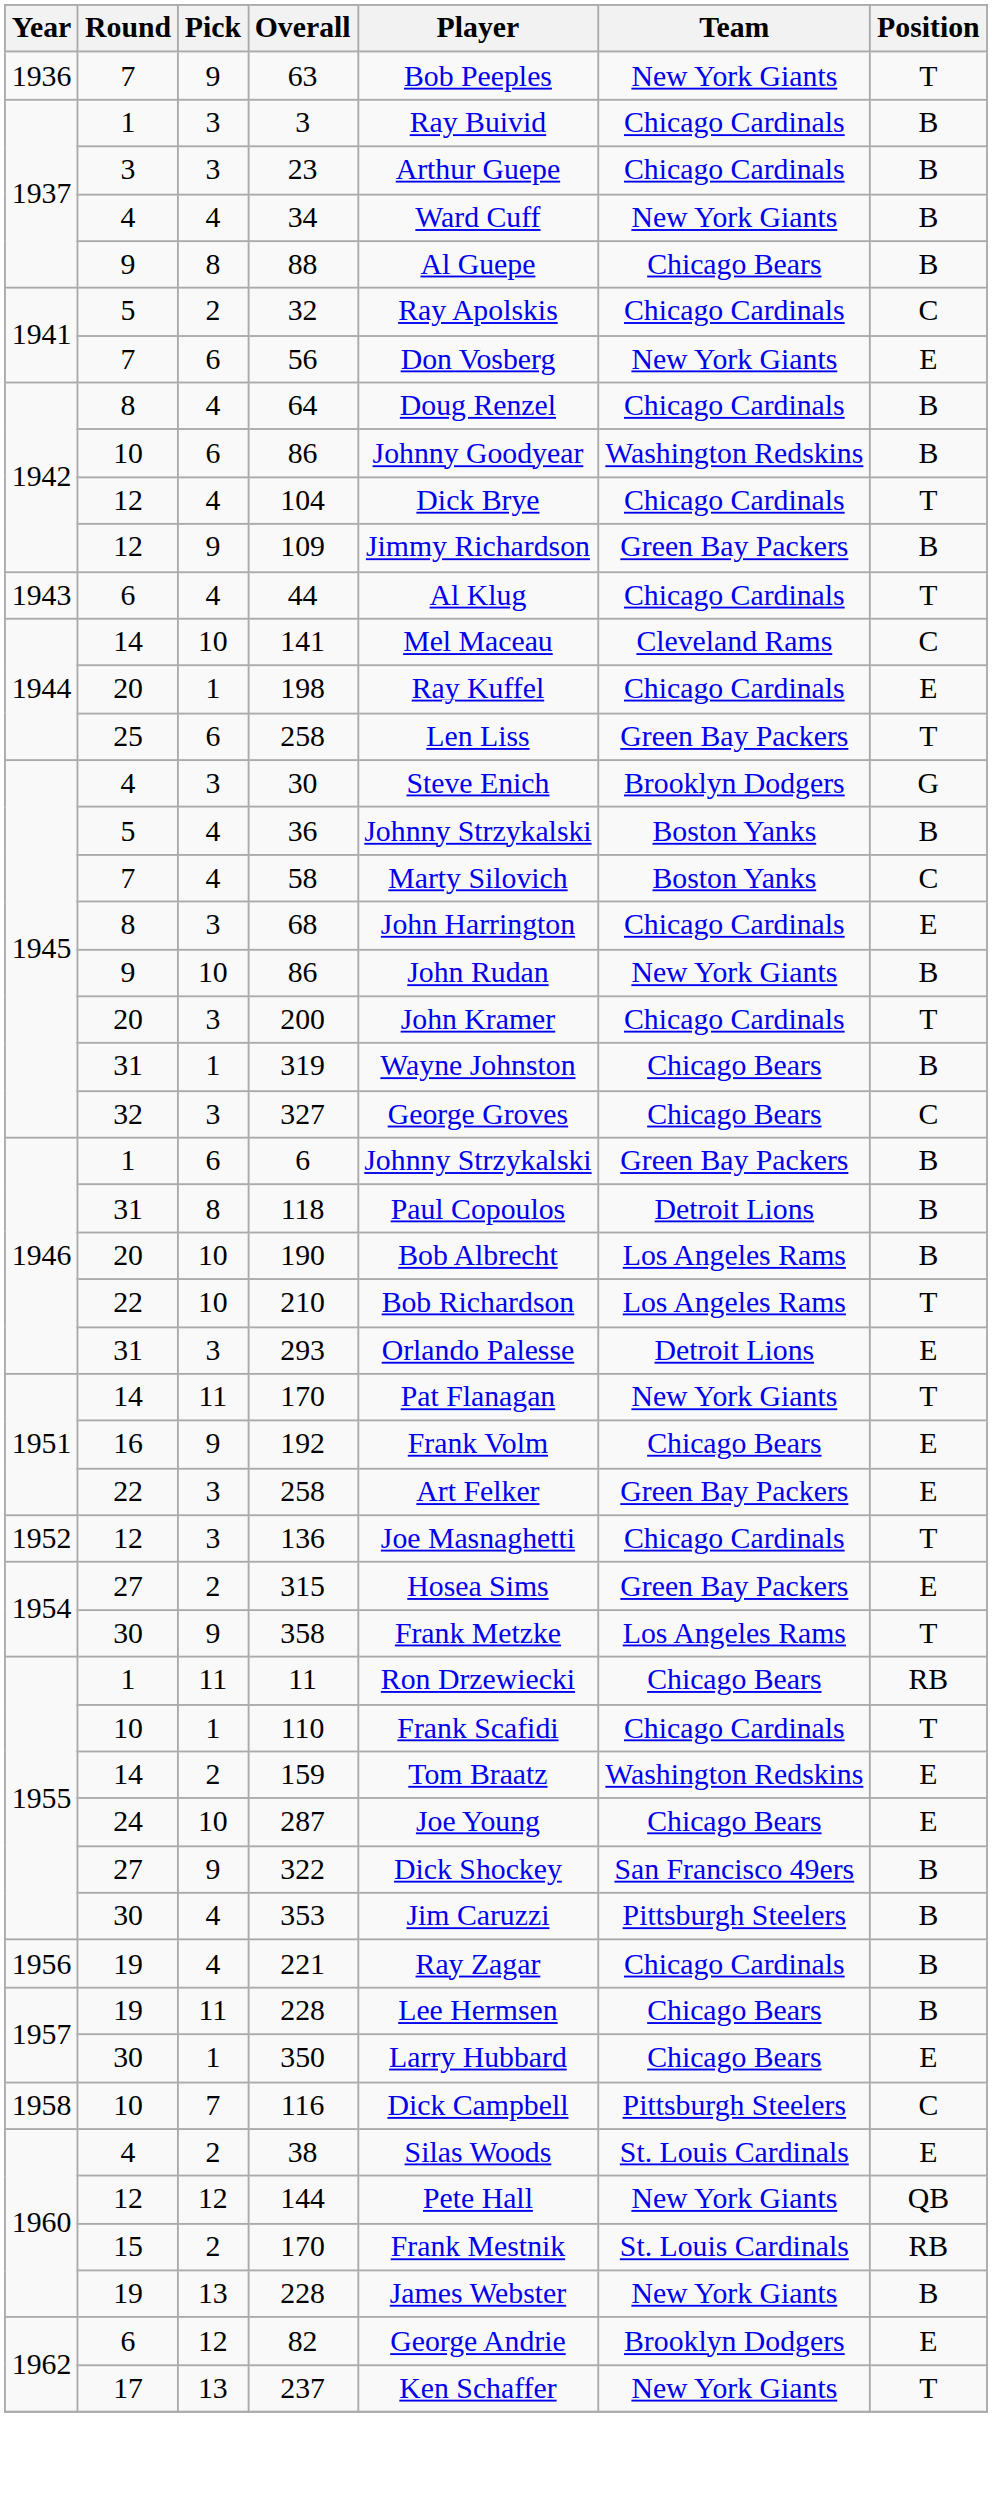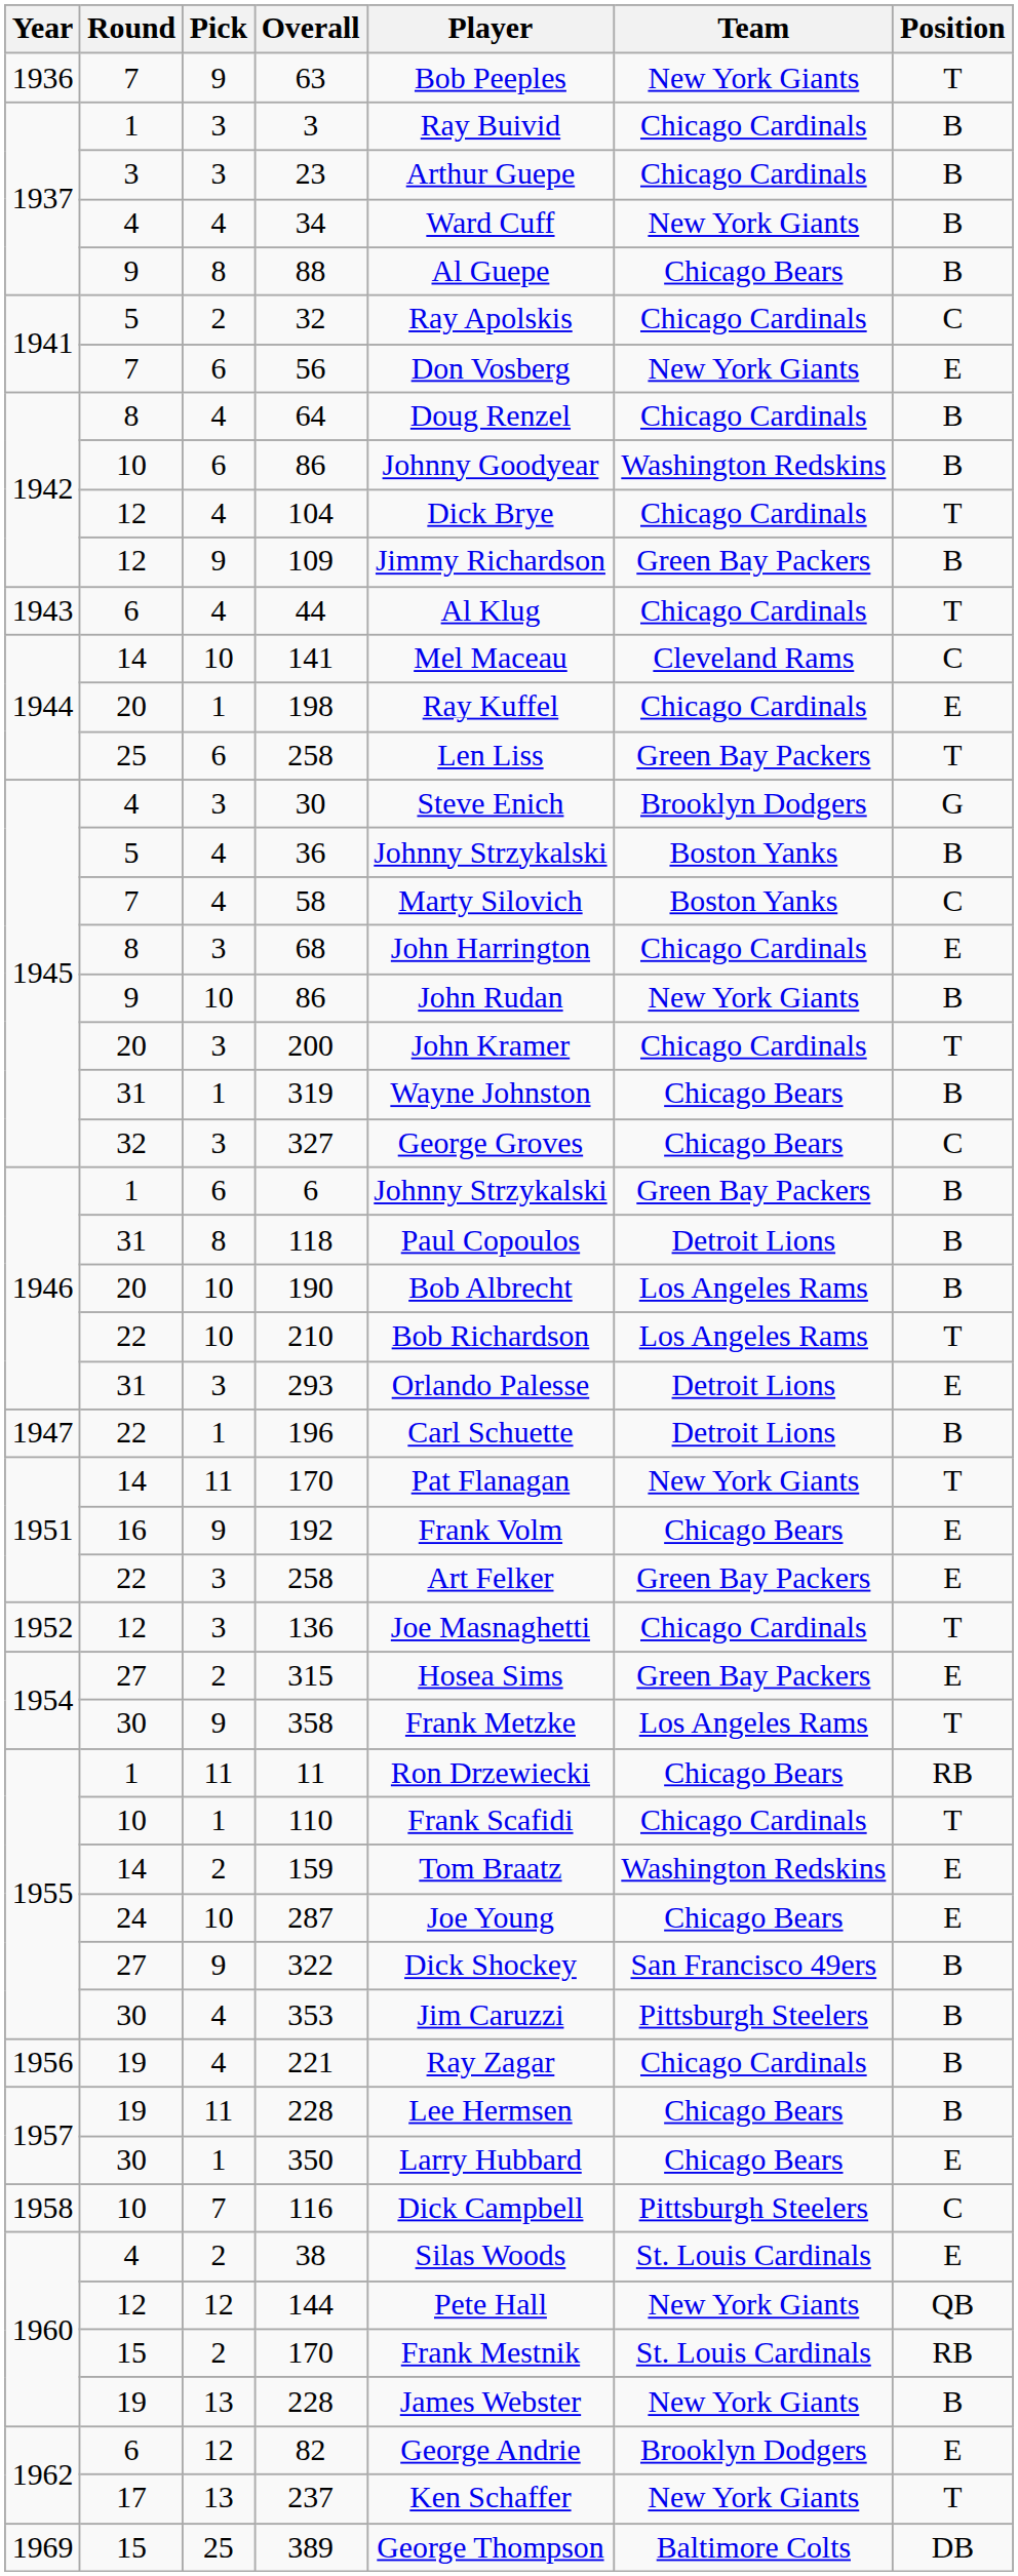+ row: 1947 | 22 | 1 | 196 | Carl Schuette | Detroit Lions | B
+ row: 1969 | 15 | 25 | 389 | George Thompson | Baltimore Colts | DB
